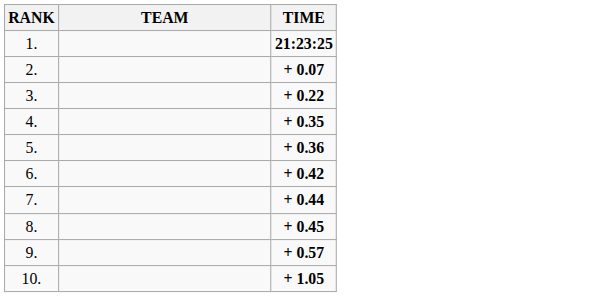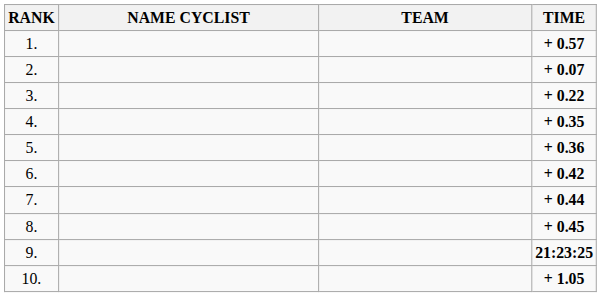+ column: NAME CYCLIST
1. | TIME: 21:23:25 -> + 0.57
9. | TIME: + 0.57 -> 21:23:25
